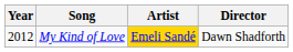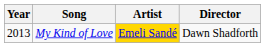My Kind of Love | Year: 2012 -> 2013
